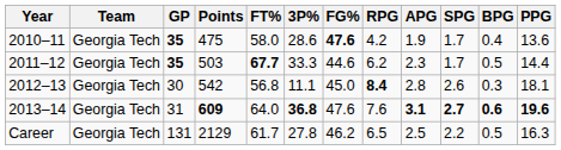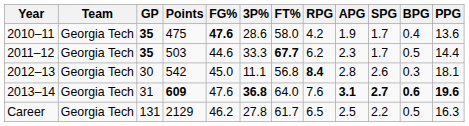columns swapped: FG% <-> FT%
